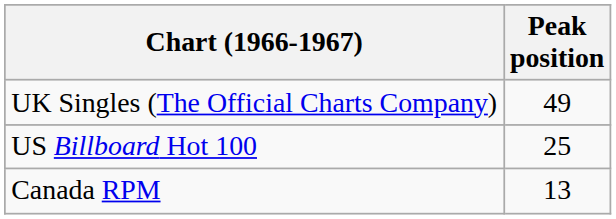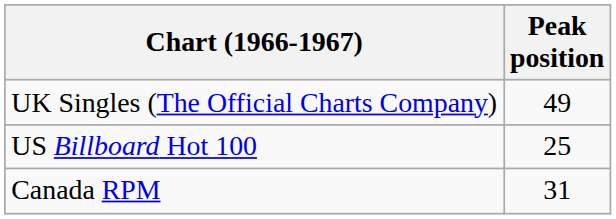Canada RPM | Peak position: 13 -> 31
